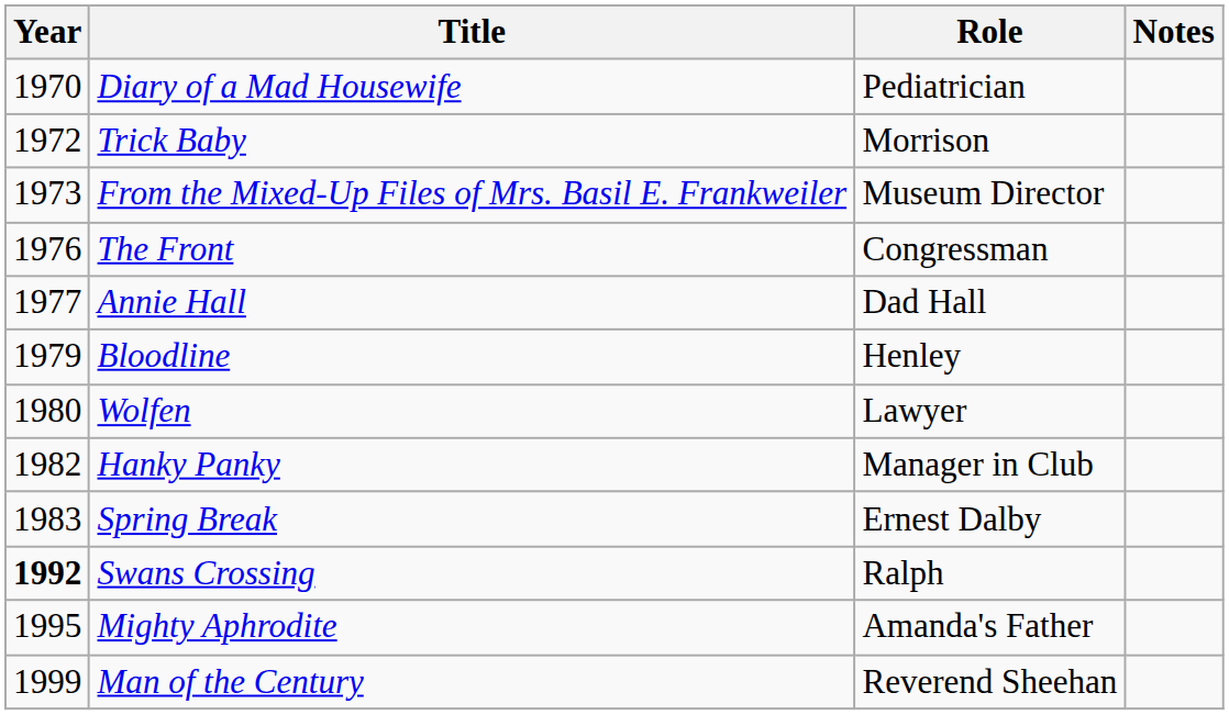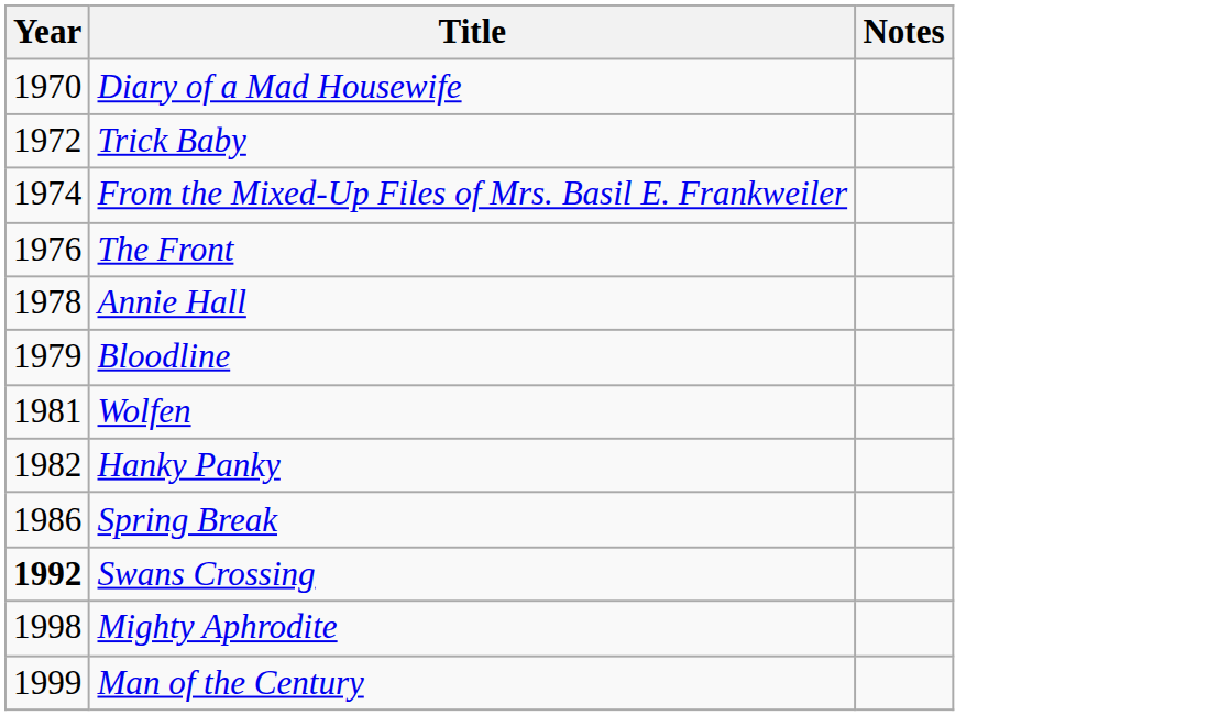- column: Role | Pediatrician | Morrison | Museum Director | Congressman | Dad Hall | Henley | Lawyer | Manager in Club | Ernest Dalby | Ralph | Amanda's Father | Reverend Sheehan
From the Mixed-Up Files of Mrs. Basil E. Frankweiler | Year: 1973 -> 1974
Annie Hall | Year: 1977 -> 1978
Wolfen | Year: 1980 -> 1981
Spring Break | Year: 1983 -> 1986
Mighty Aphrodite | Year: 1995 -> 1998
